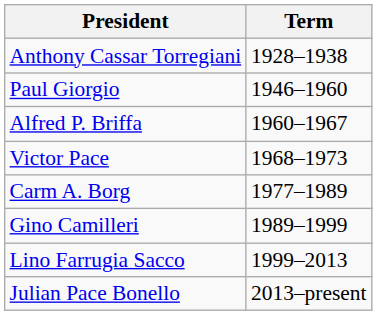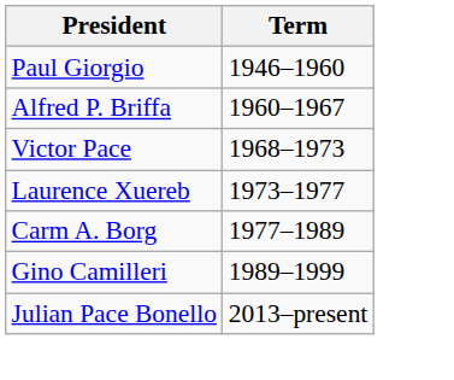- row: Anthony Cassar Torregiani | 1928–1938
+ row: Laurence Xuereb | 1973–1977
- row: Lino Farrugia Sacco | 1999–2013
